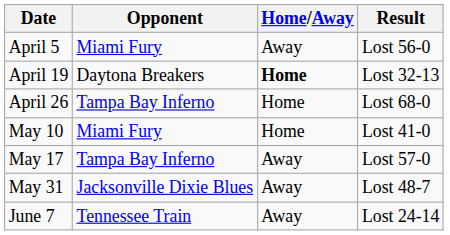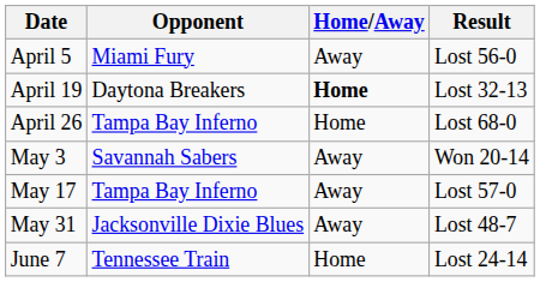+ row: May 3 | Savannah Sabers | Away | Won 20-14
- row: May 10 | Miami Fury | Home | Lost 41-0
June 7 | Home/Away: Away -> Home
